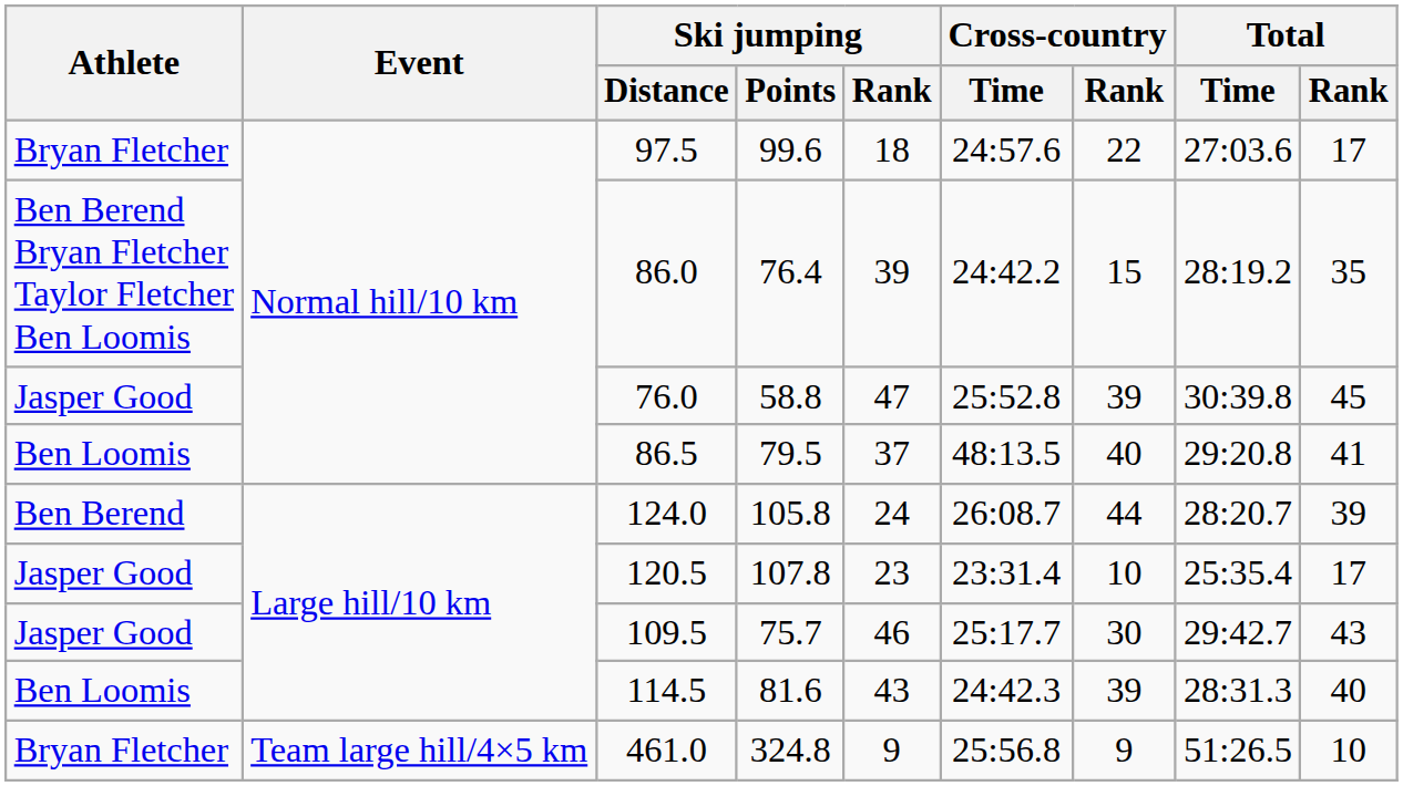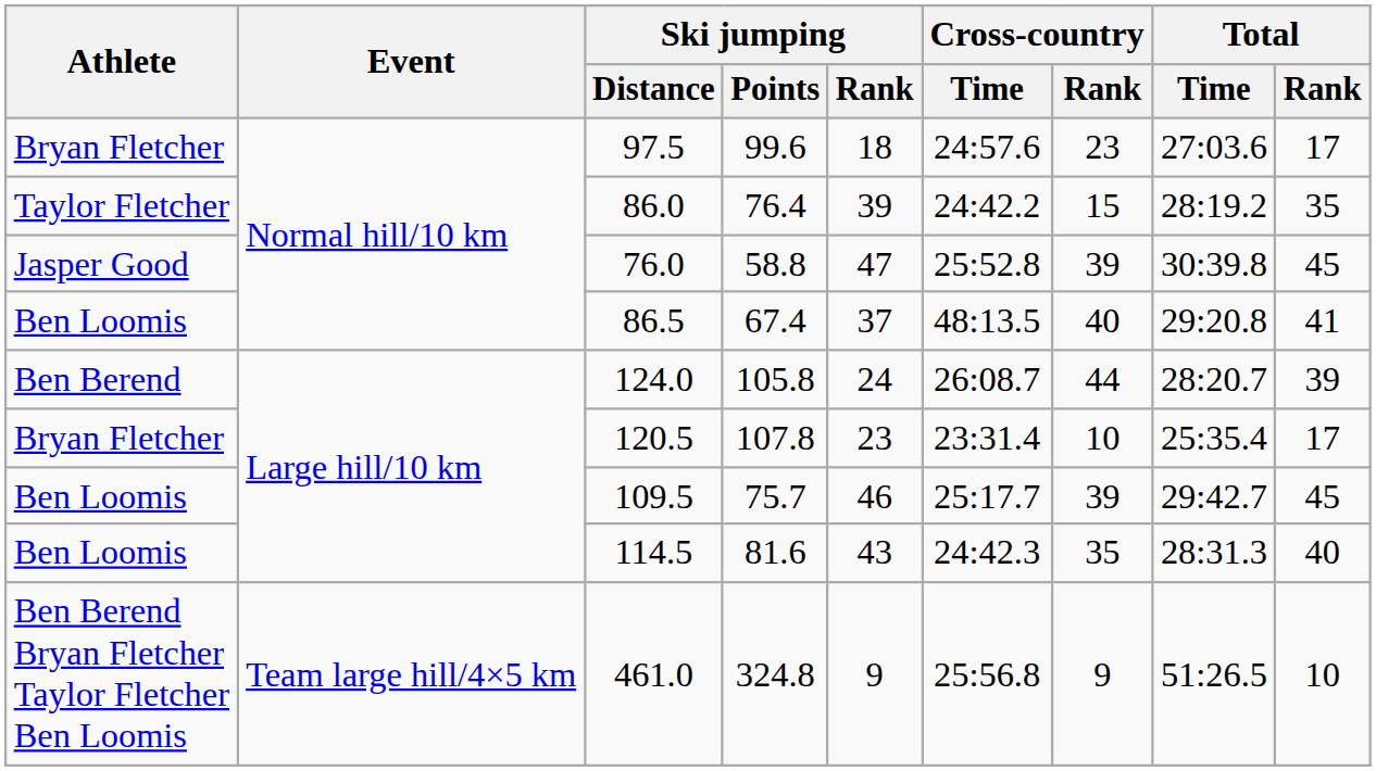97.5 | Cross-country / Rank: 22 -> 23
86.0 | Athlete: Ben Berend Bryan Fletcher Taylor Fletcher Ben Loomis -> Taylor Fletcher
86.5 | Ski jumping / Points: 79.5 -> 67.4
120.5 | Athlete: Jasper Good -> Bryan Fletcher
109.5 | Athlete: Jasper Good -> Ben Loomis
109.5 | Cross-country / Rank: 30 -> 39
109.5 | Total / Rank: 43 -> 45
114.5 | Cross-country / Rank: 39 -> 35
461.0 | Athlete: Bryan Fletcher -> Ben Berend Bryan Fletcher Taylor Fletcher Ben Loomis
